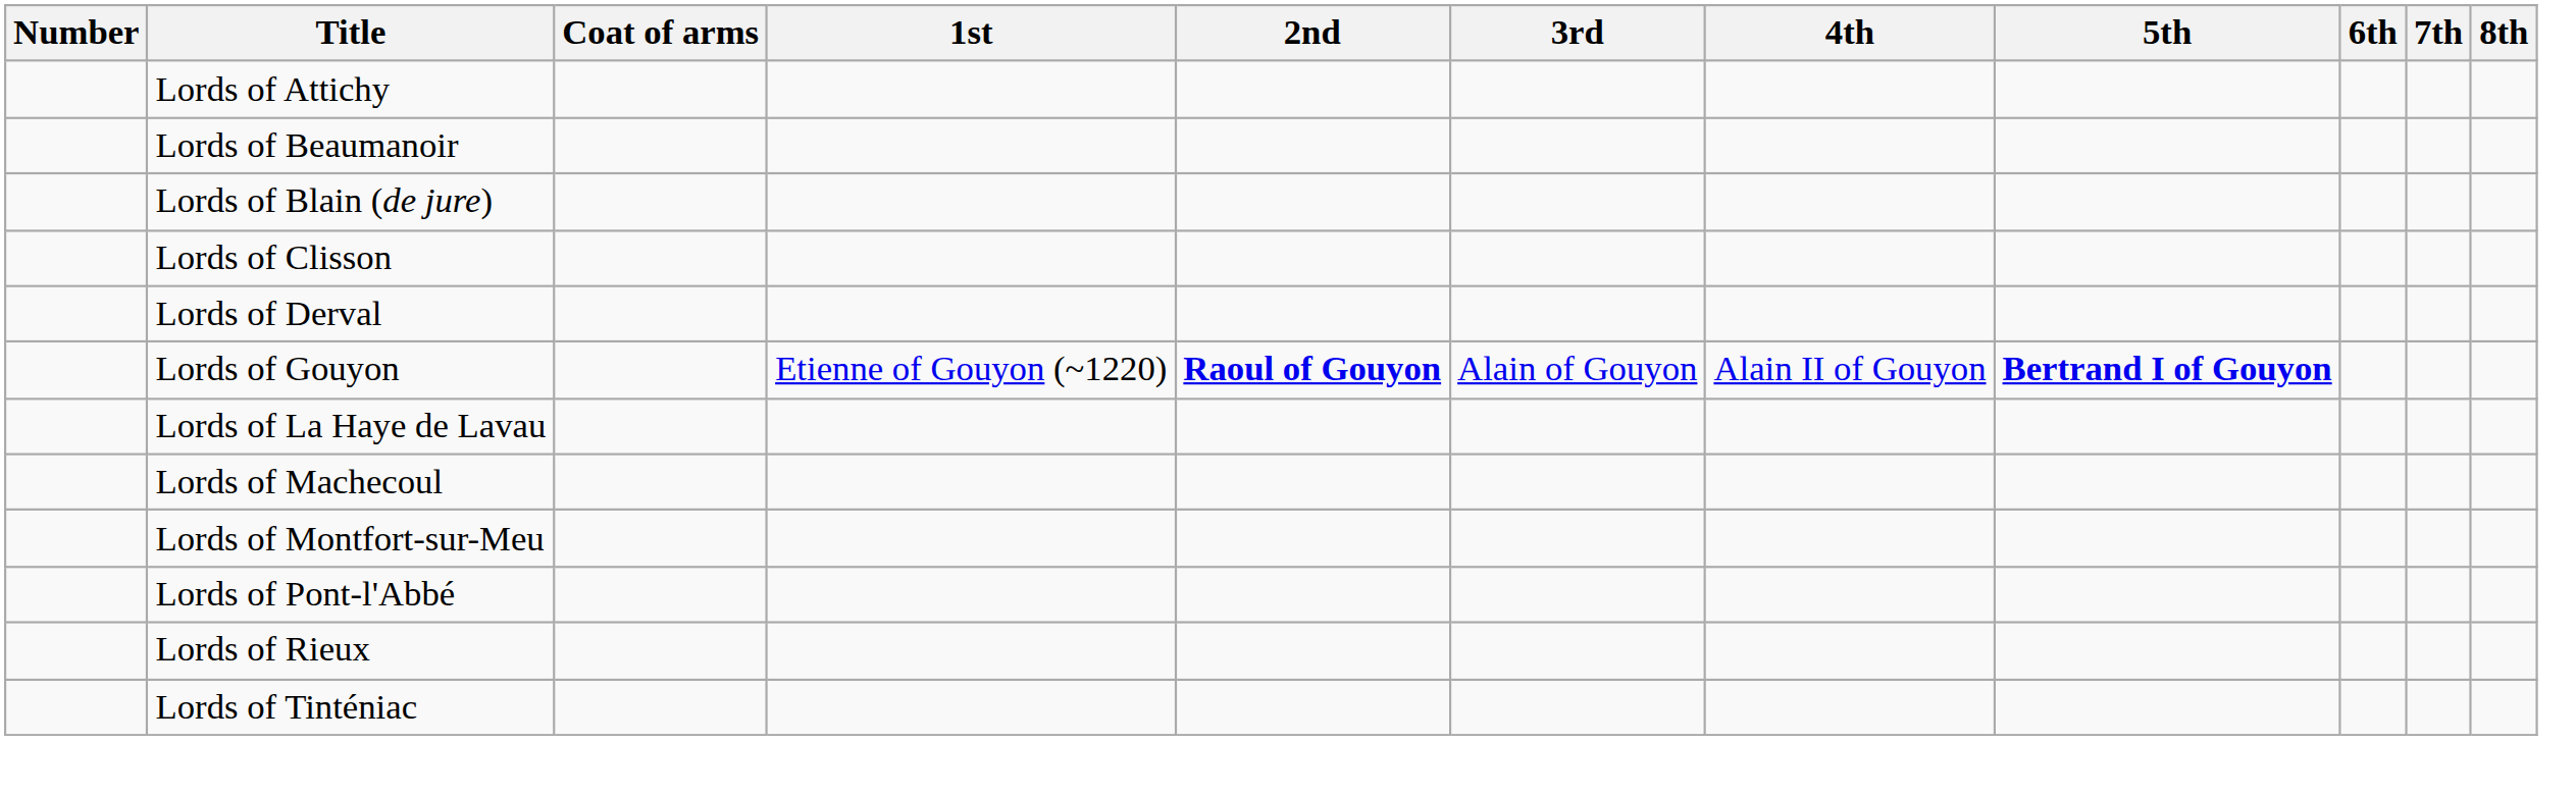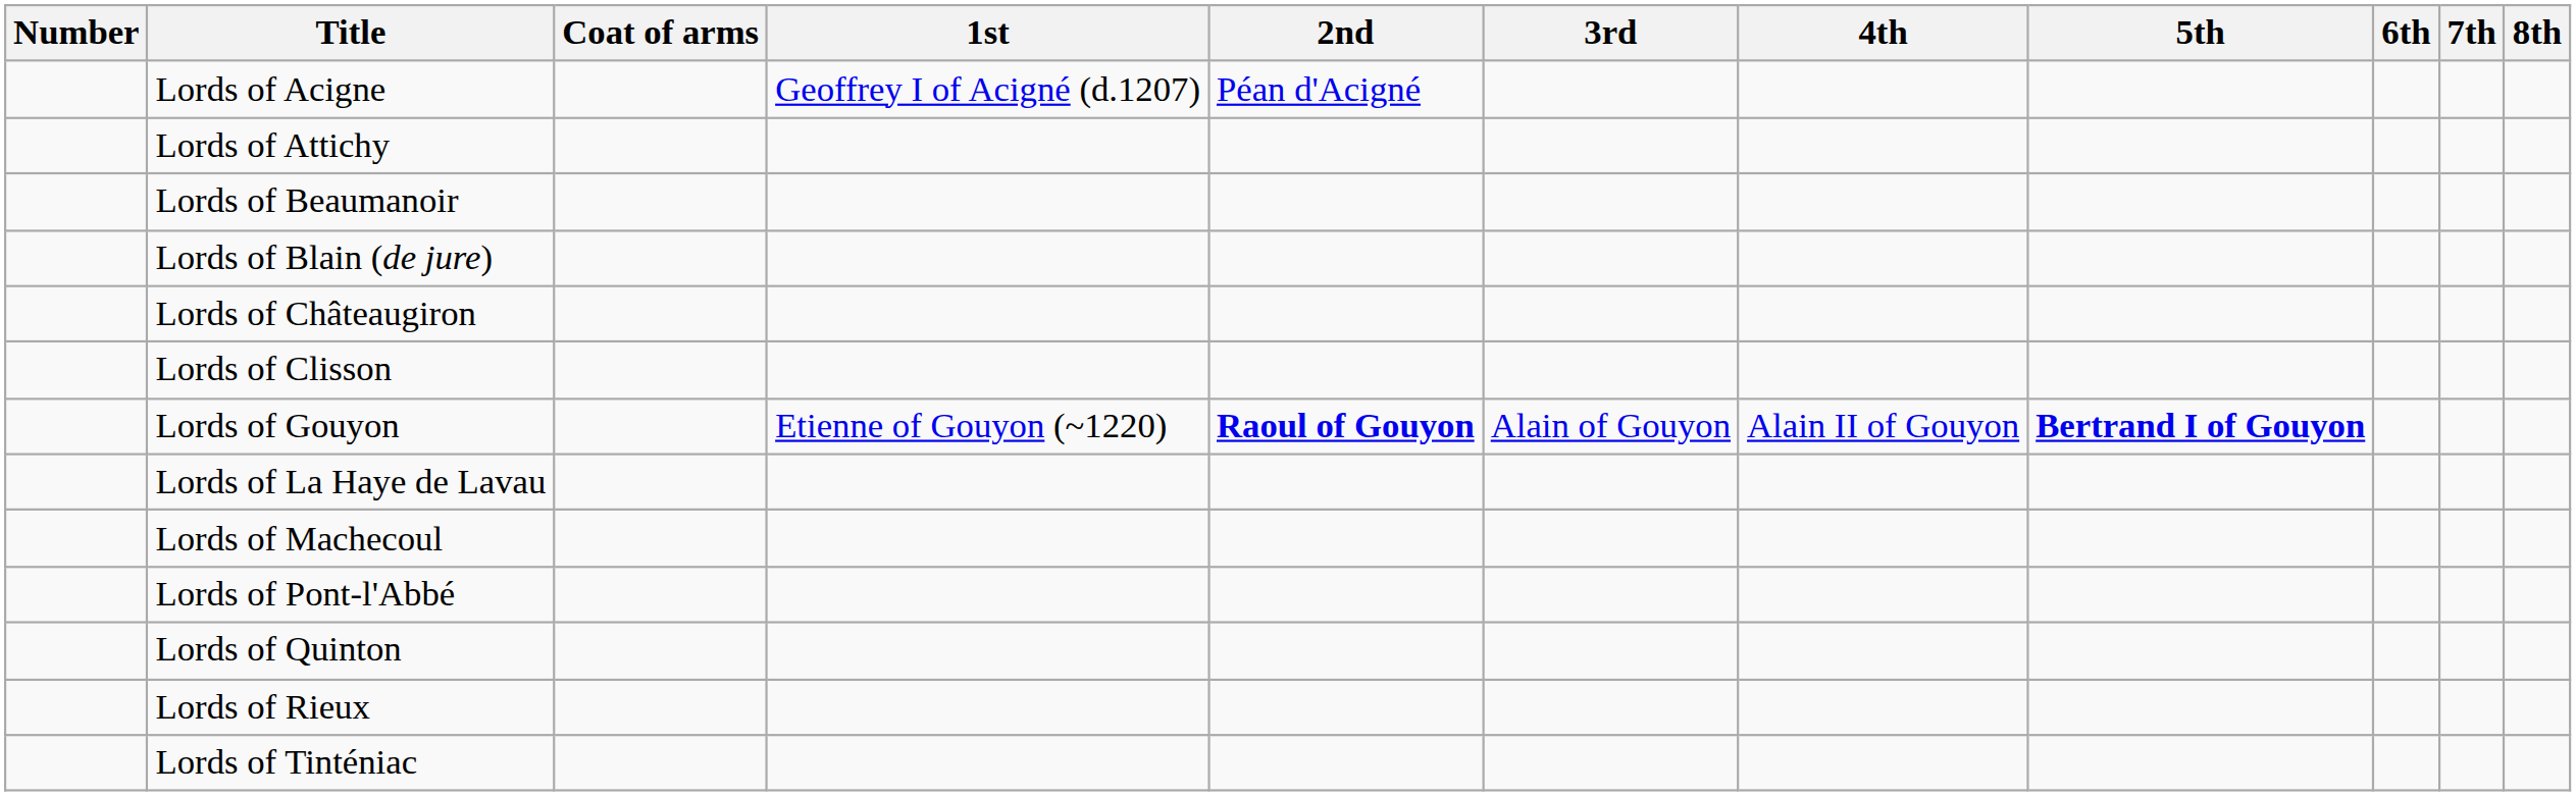+ row: Lords of Acigne | Geoffrey I of Acigné (d.1207) | Péan d'Acigné
+ row: Lords of Châteaugiron
- row: Lords of Derval
- row: Lords of Montfort-sur-Meu
+ row: Lords of Quinton
